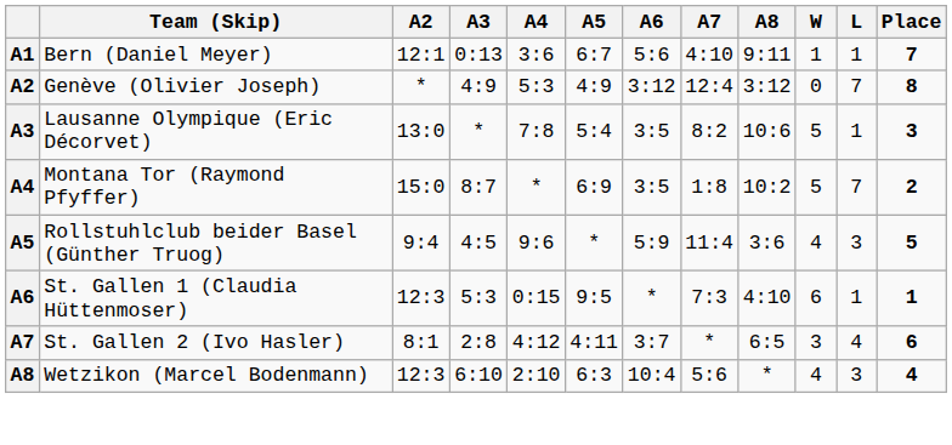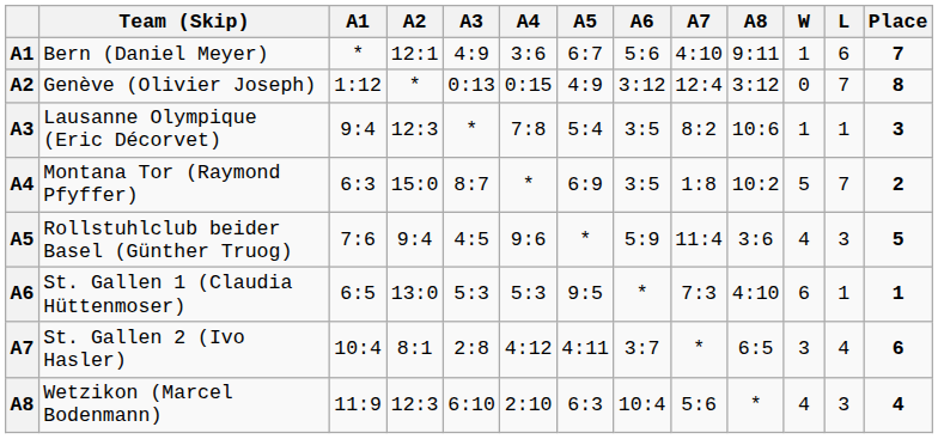+ column: A1 | * | 1:12 | 9:4 | 6:3 | 7:6 | 6:5 | 10:4 | 11:9
Bern (Daniel Meyer) | A3: 0:13 -> 4:9
Bern (Daniel Meyer) | L: 1 -> 6
Genève (Olivier Joseph) | A3: 4:9 -> 0:13
Genève (Olivier Joseph) | A4: 5:3 -> 0:15
Lausanne Olympique (Eric Décorvet) | A2: 13:0 -> 12:3
Lausanne Olympique (Eric Décorvet) | W: 5 -> 1
St. Gallen 1 (Claudia Hüttenmoser) | A2: 12:3 -> 13:0
St. Gallen 1 (Claudia Hüttenmoser) | A4: 0:15 -> 5:3
